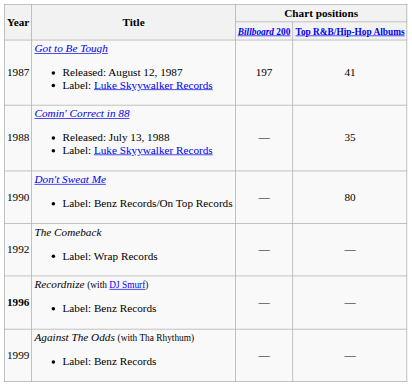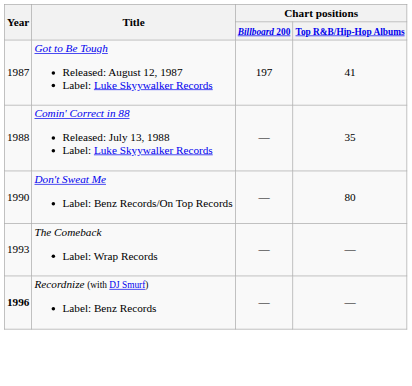The Comeback Label: Wrap Records | Year: 1992 -> 1993
- row: 1999 | Against The Odds (with Tha Rhythum) Label: Benz Records | — | —
